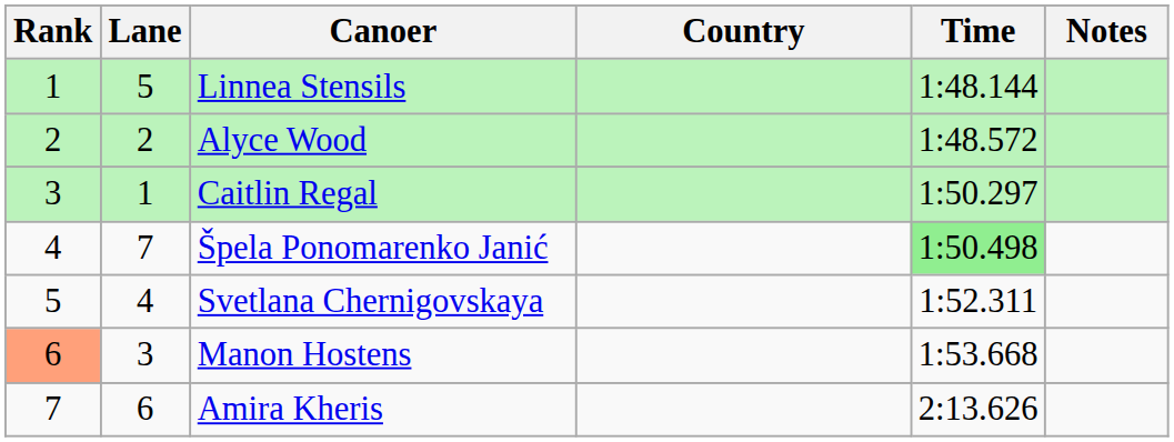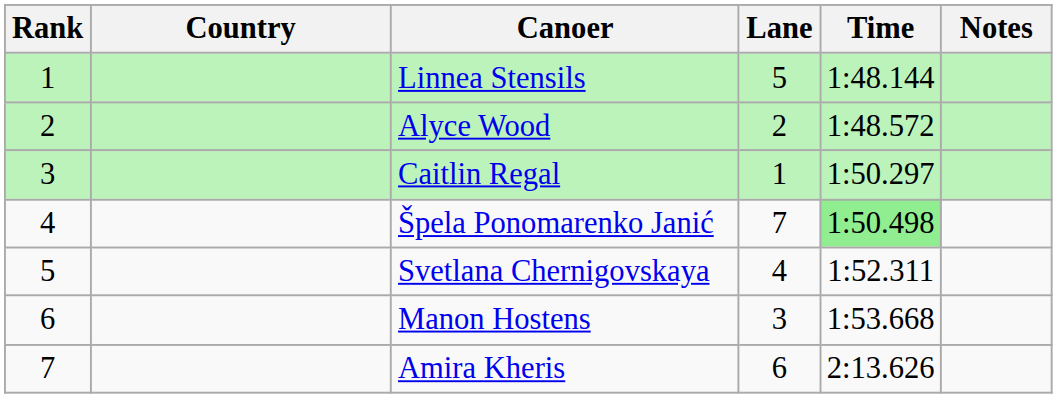columns swapped: Lane <-> Country
Manon Hostens | Rank: lightsalmon background -> no background
